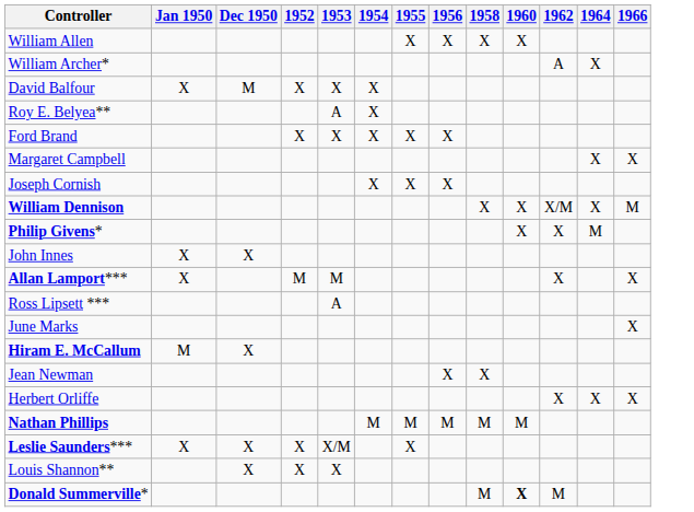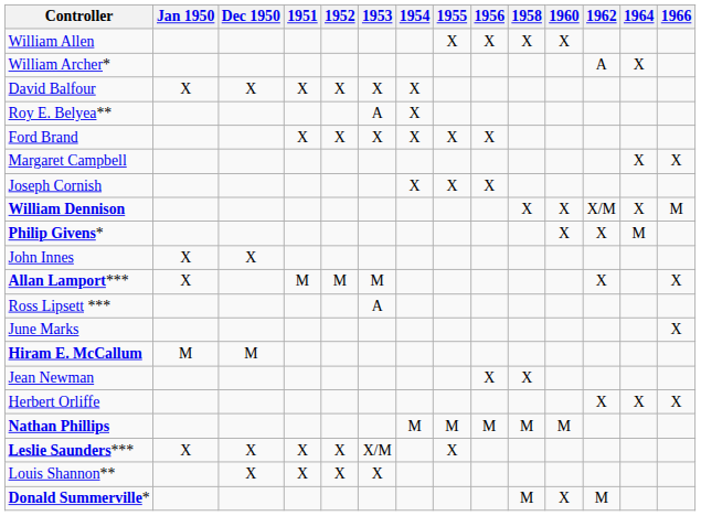+ column: 1951 | X | X | M | X | X
David Balfour | Dec 1950: M -> X
Hiram E. McCallum | Dec 1950: X -> M
Donald Summerville* | 1960: bold -> normal
